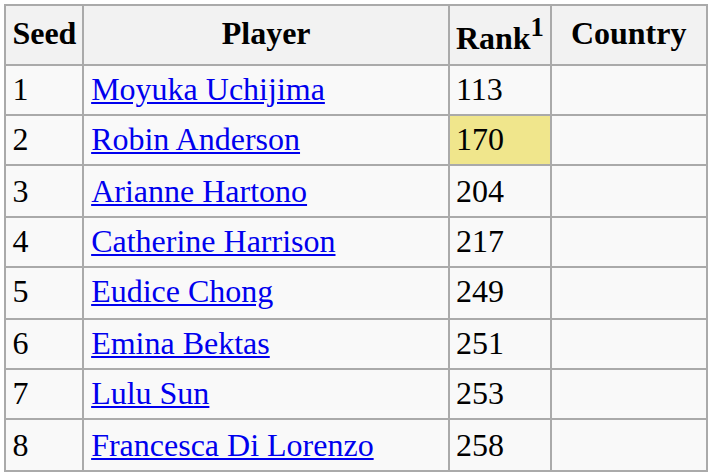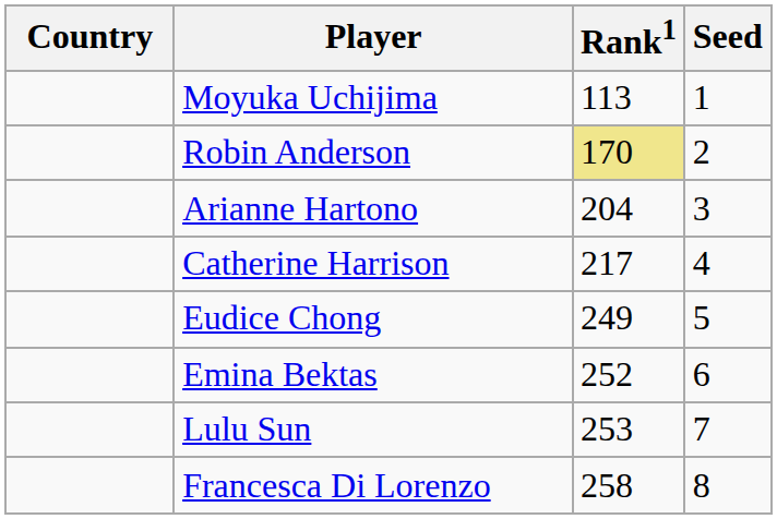columns swapped: Country <-> Seed
Emina Bektas | Rank1: 251 -> 252
